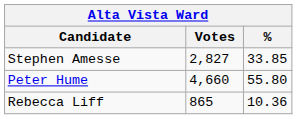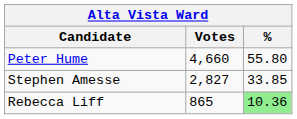rows swapped: Peter Hume <-> Stephen Amesse
Rebecca Liff | %: no background -> lightgreen background
